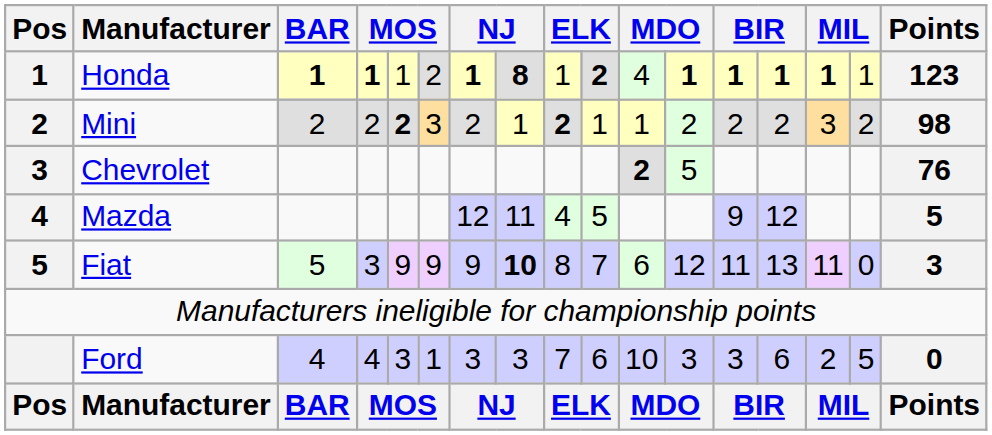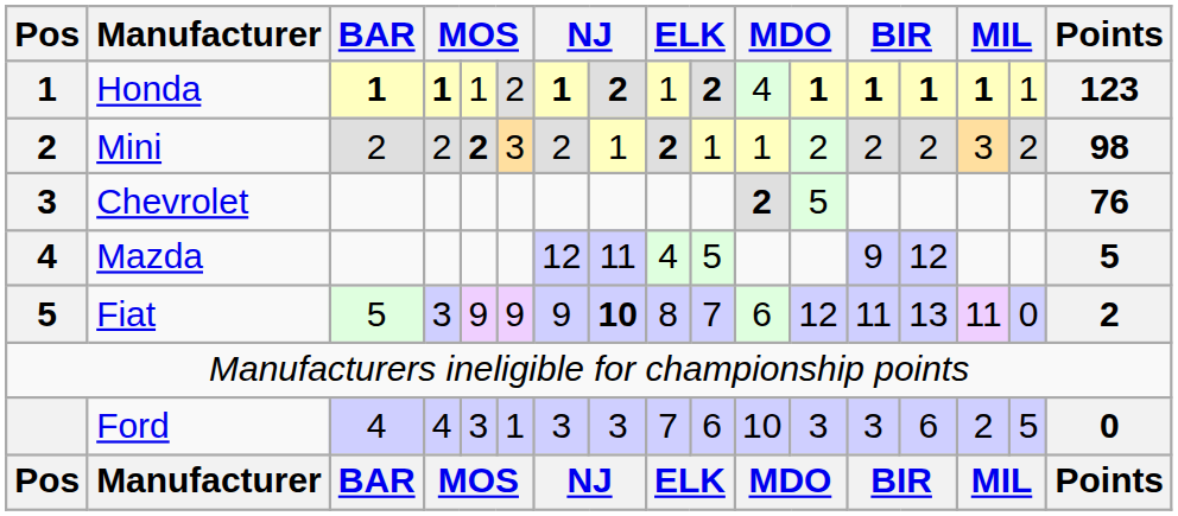Honda | column 8: 8 -> 2
Fiat | Points: 3 -> 2
